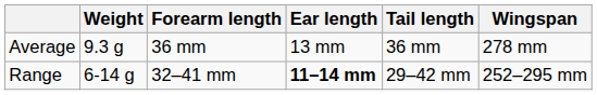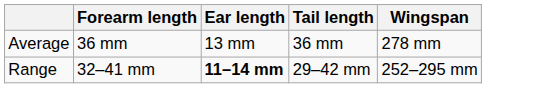- column: Weight | 9.3 g | 6-14 g
